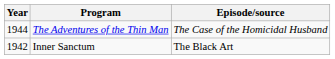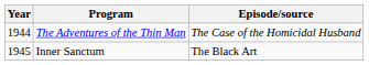Inner Sanctum | Year: 1942 -> 1945
